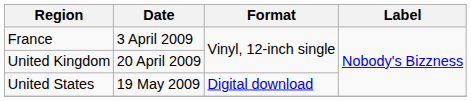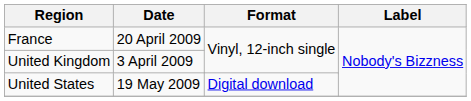France | Date: 3 April 2009 -> 20 April 2009
United Kingdom | Date: 20 April 2009 -> 3 April 2009
